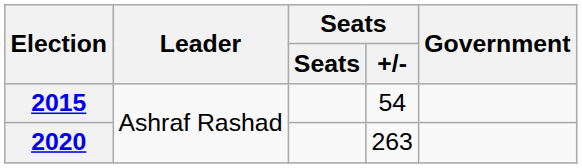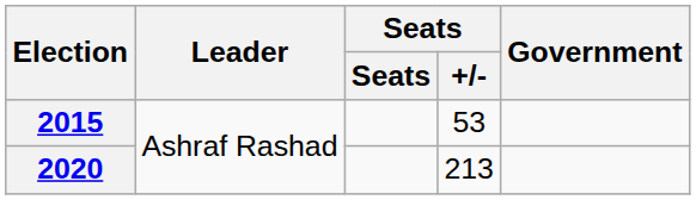2015 | Seats / +/-: 54 -> 53
2020 | Seats / +/-: 263 -> 213
